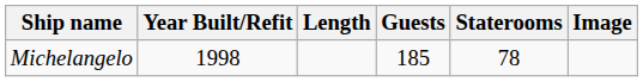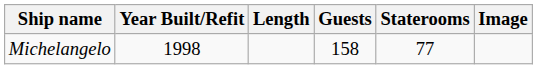Michelangelo | Guests: 185 -> 158
Michelangelo | Staterooms: 78 -> 77
